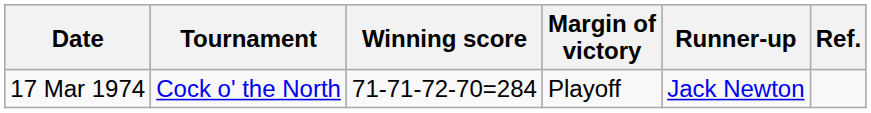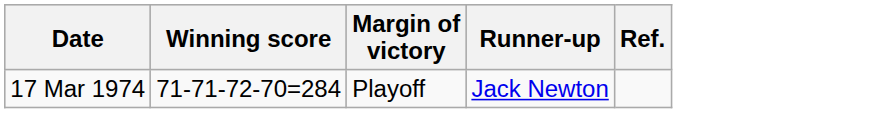- column: Tournament | Cock o' the North
